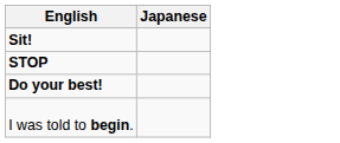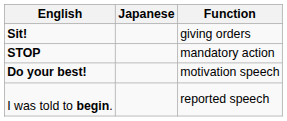+ column: Function | giving orders | mandatory action | motivation speech | reported speech
